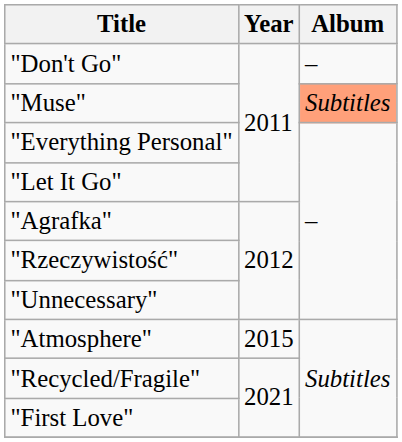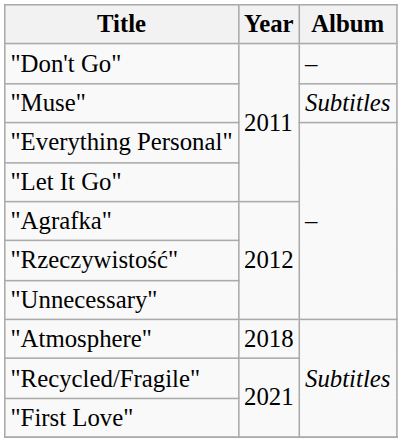"Muse" | Album: lightsalmon background -> no background
"Atmosphere" | Year: 2015 -> 2018
